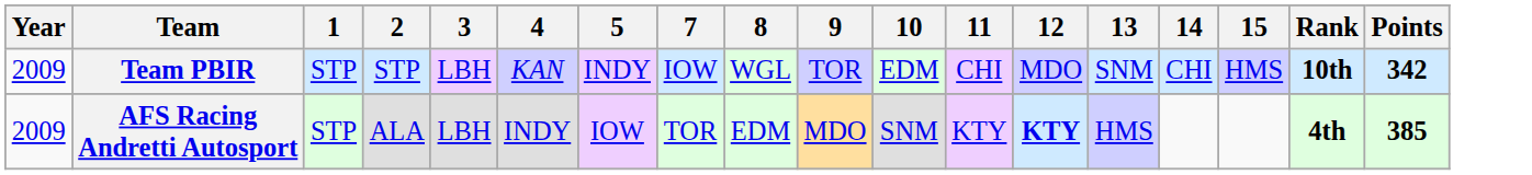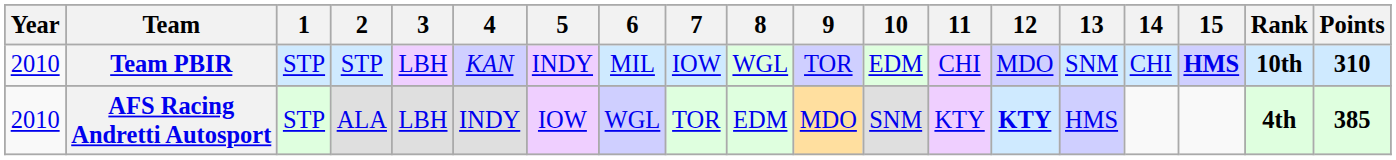+ column: 6 | MIL | WGL
Team PBIR | Year: 2009 -> 2010
Team PBIR | 15: normal -> bold
Team PBIR | Points: 342 -> 310
AFS Racing Andretti Autosport | Year: 2009 -> 2010
